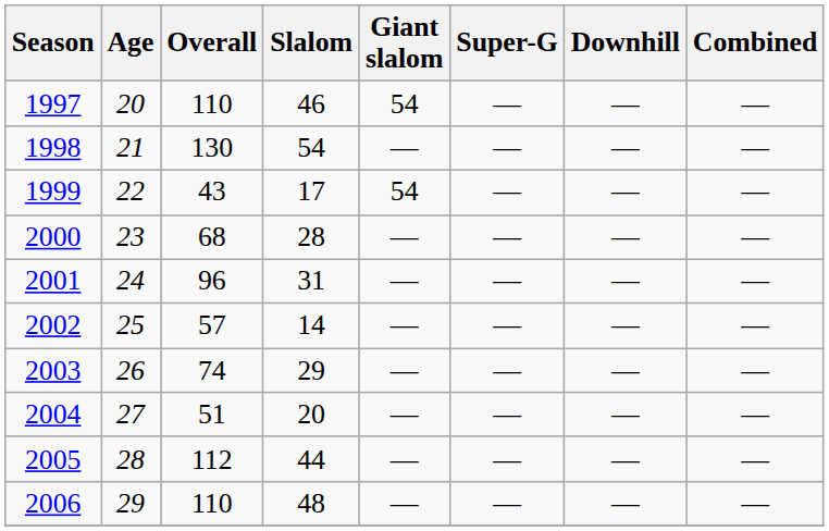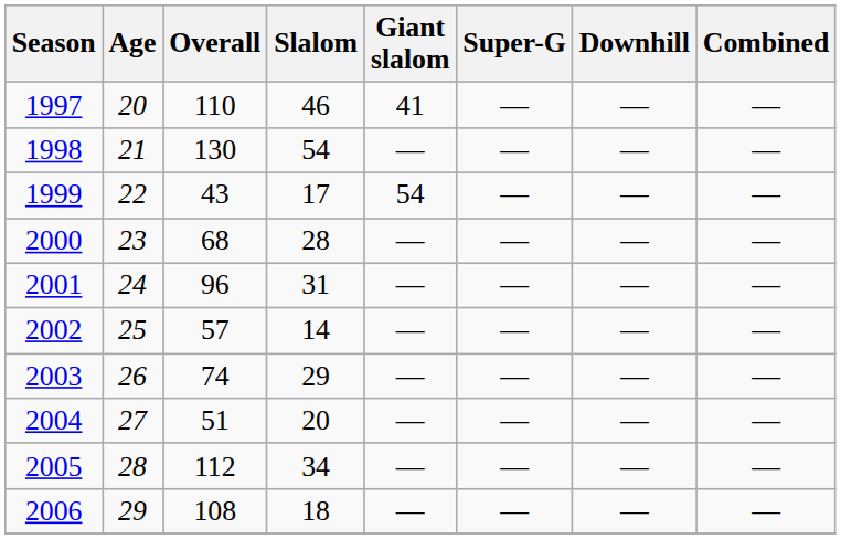1997 | Giant slalom: 54 -> 41
2005 | Slalom: 44 -> 34
2006 | Overall: 110 -> 108
2006 | Slalom: 48 -> 18
